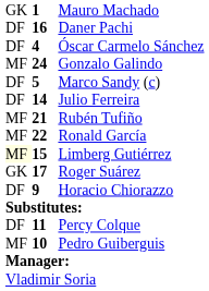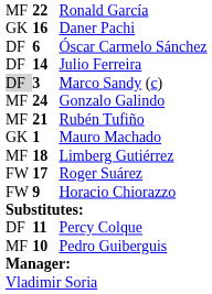rows swapped: Mauro Machado <-> Ronald García
Daner Pachi | column 1: DF -> GK
Óscar Carmelo Sánchez | column 2: 4 -> 6
rows swapped: Julio Ferreira <-> Gonzalo Galindo
Marco Sandy (c) | column 1: no background -> lightgrey background
Marco Sandy (c) | column 2: 5 -> 3
Limberg Gutiérrez | column 1: lightyellow background -> no background
Limberg Gutiérrez | column 2: 15 -> 18
Roger Suárez | column 1: GK -> FW
Horacio Chiorazzo | column 1: DF -> FW
